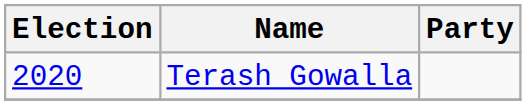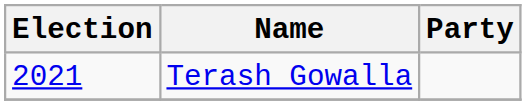Terash Gowalla | Election: 2020 -> 2021
